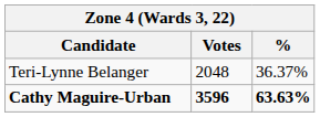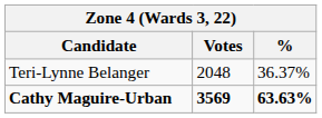Cathy Maguire-Urban | Votes: 3596 -> 3569
